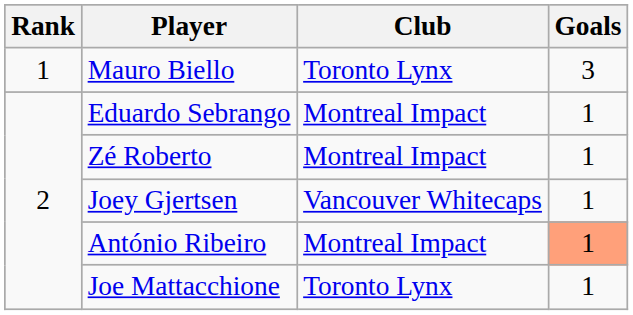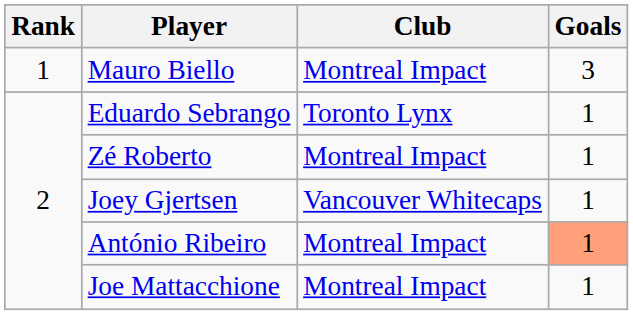Mauro Biello | Club: Toronto Lynx -> Montreal Impact
Eduardo Sebrango | Club: Montreal Impact -> Toronto Lynx
Joe Mattacchione | Club: Toronto Lynx -> Montreal Impact
